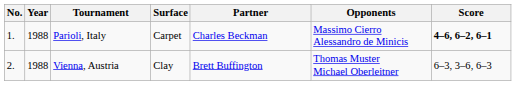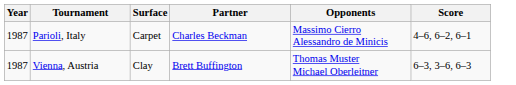- column: No. | 1. | 2.
Parioli, Italy | Year: 1988 -> 1987
Parioli, Italy | Score: bold -> normal
Vienna, Austria | Year: 1988 -> 1987
